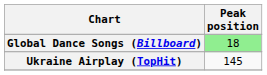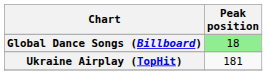Ukraine Airplay (TopHit) | Peak position: 145 -> 181
